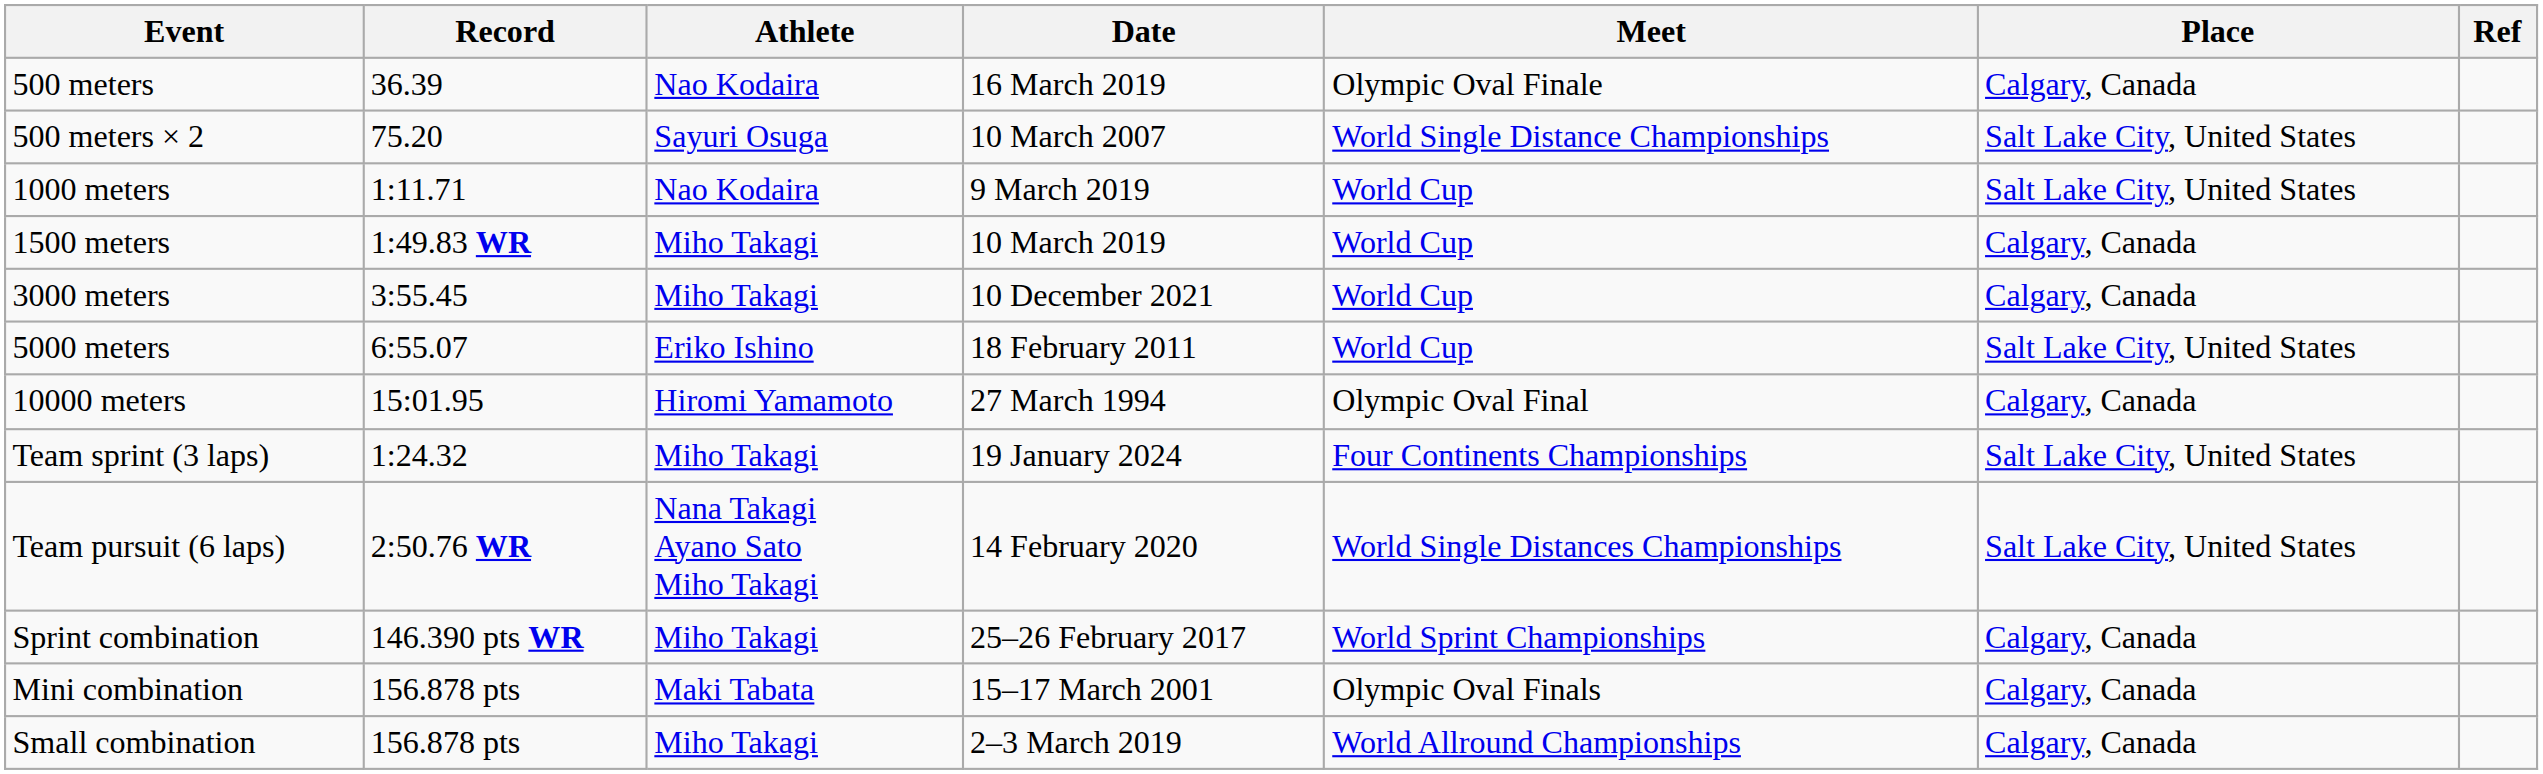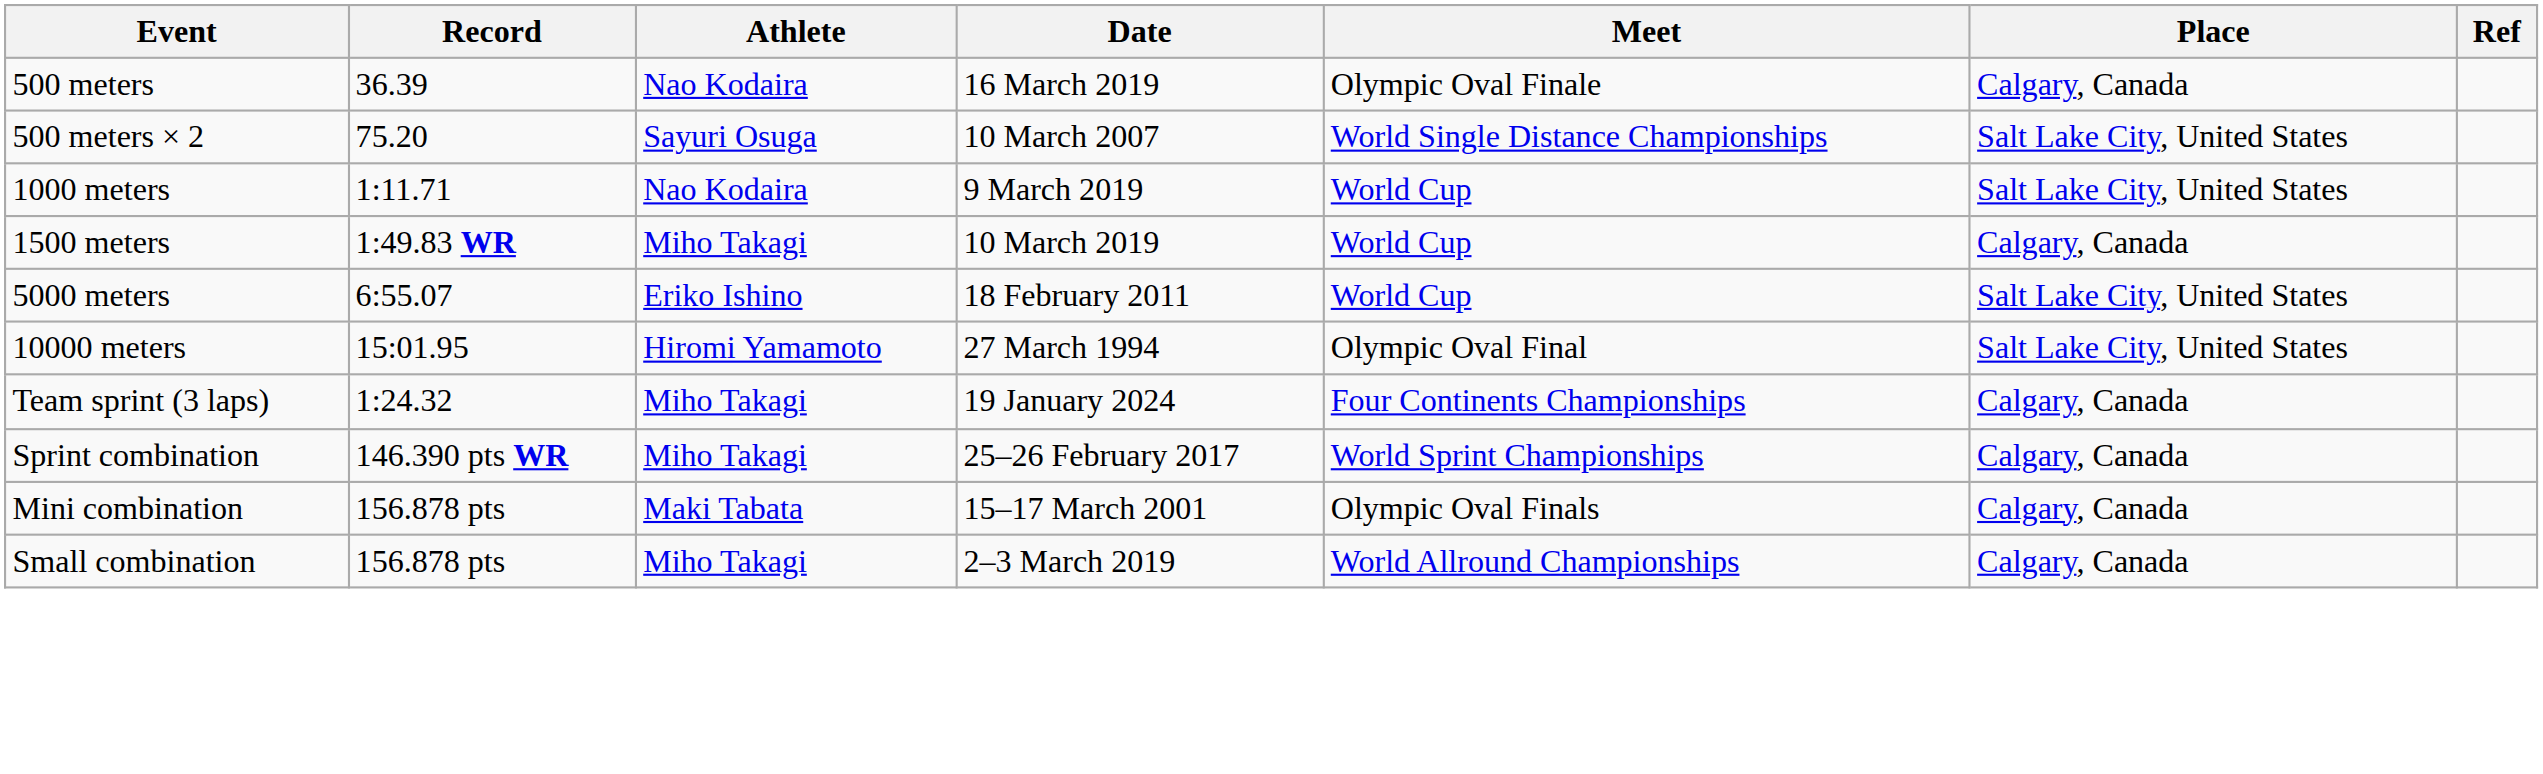- row: 3000 meters | 3:55.45 | Miho Takagi | 10 December 2021 | World Cup | Calgary, Canada
10000 meters | Place: Calgary, Canada -> Salt Lake City, United States
Team sprint (3 laps) | Place: Salt Lake City, United States -> Calgary, Canada
- row: Team pursuit (6 laps) | 2:50.76 WR | Nana Takagi Ayano Sato Miho Takagi | 14 February 2020 | World Single Distances Championships | Salt Lake City, United States
